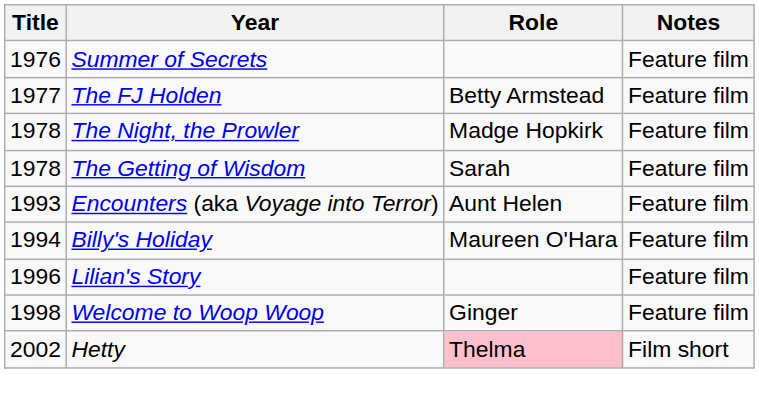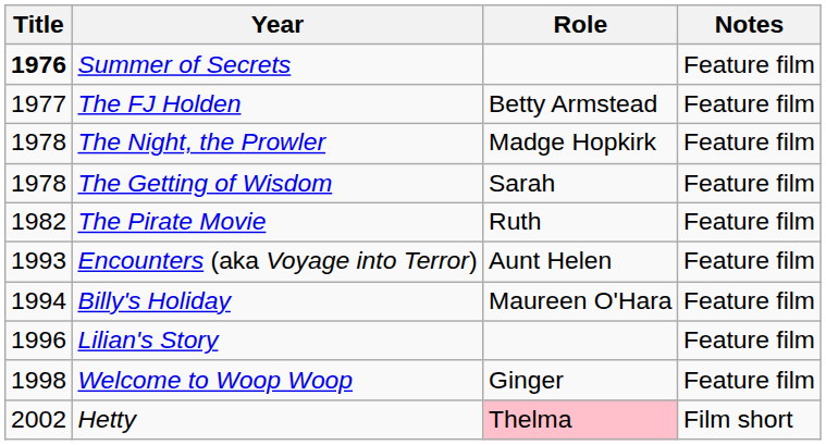Summer of Secrets | Title: normal -> bold
+ row: 1982 | The Pirate Movie | Ruth | Feature film
